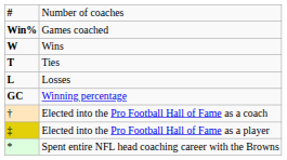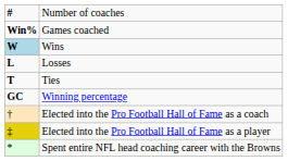Wins | column 1: no background -> lightblue background
rows swapped: Losses <-> Ties
